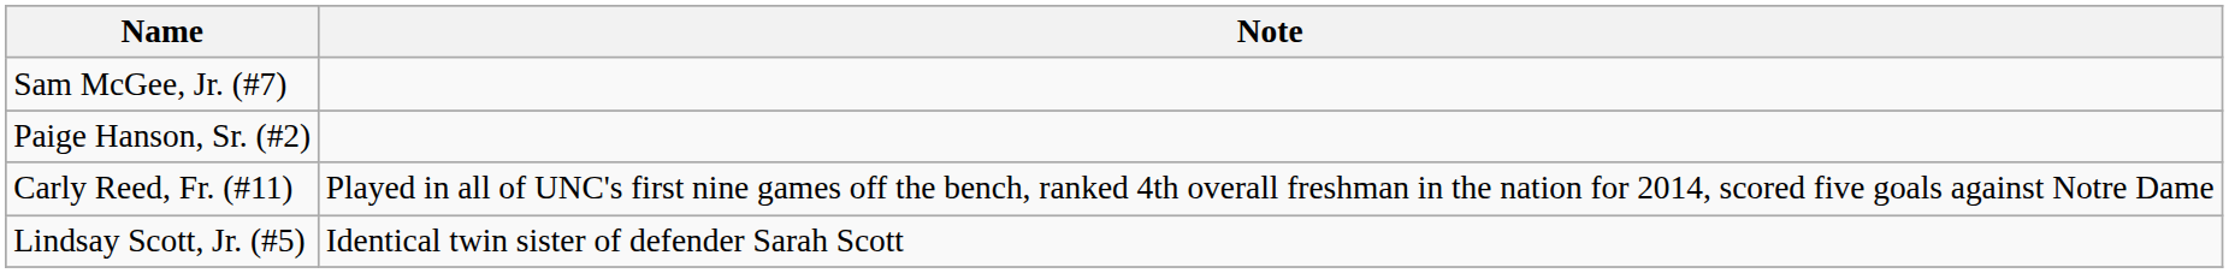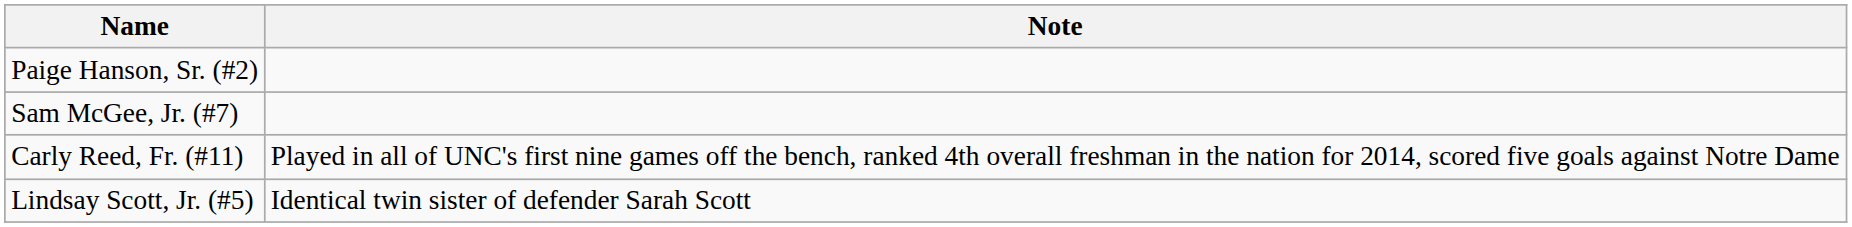rows swapped: Paige Hanson, Sr. (#2) <-> Sam McGee, Jr. (#7)
